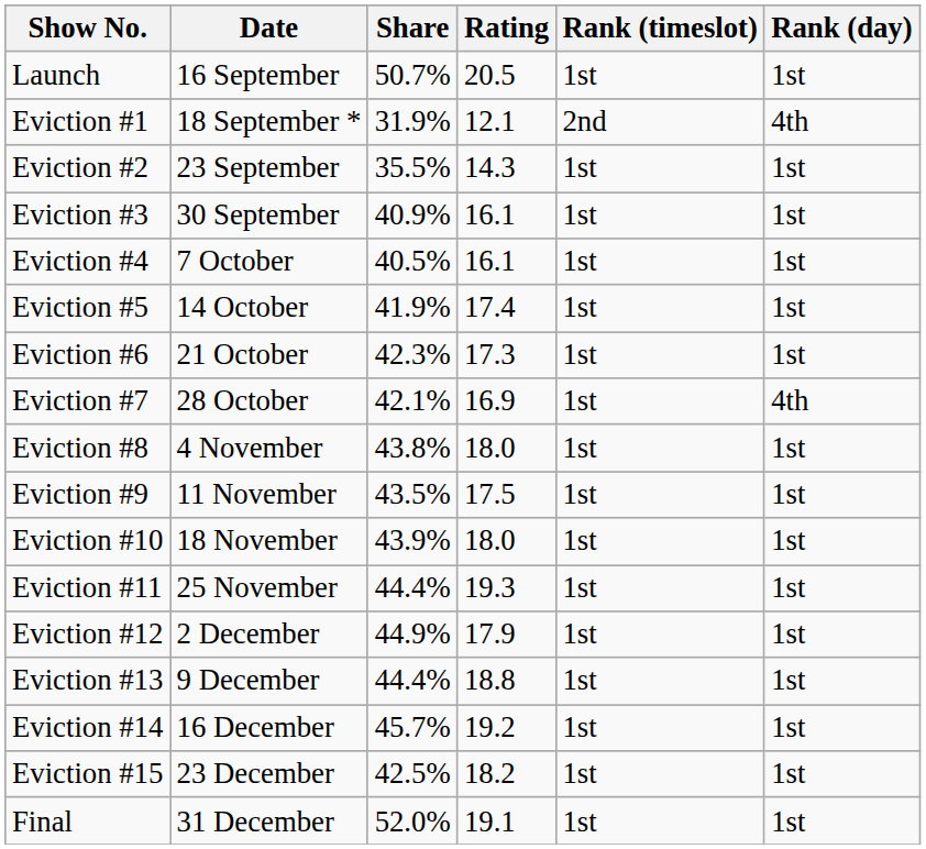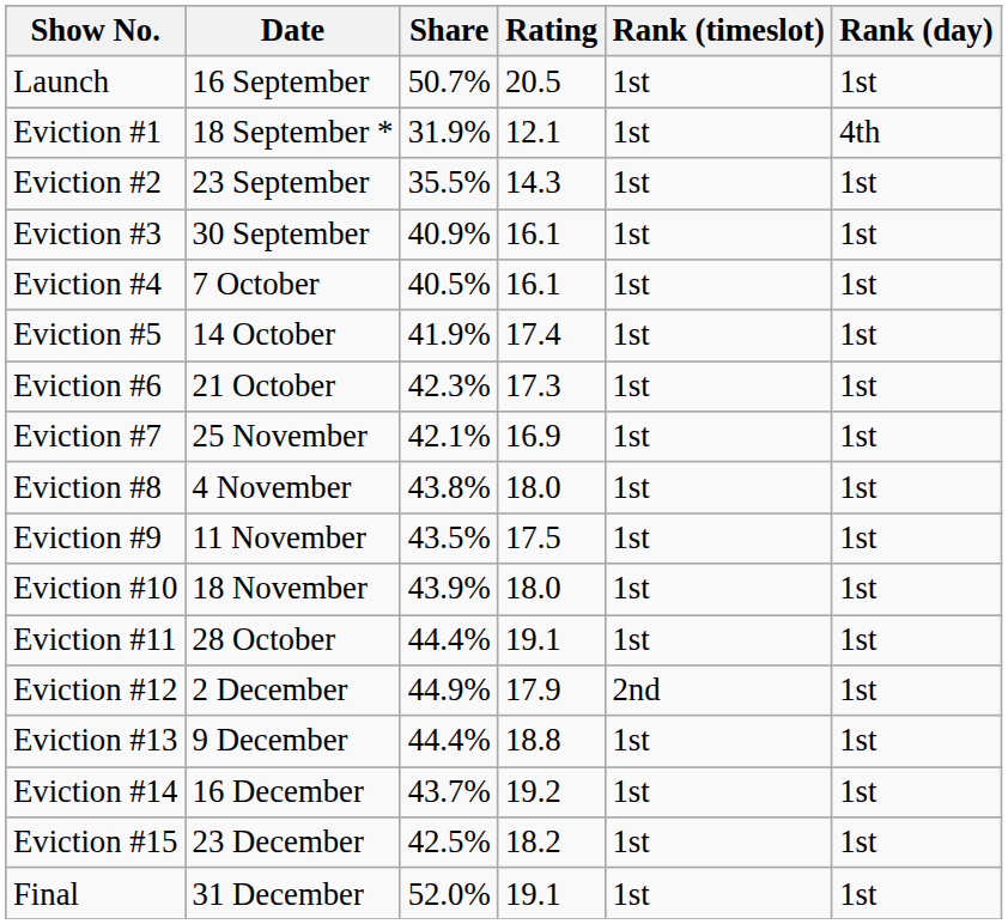Eviction #1 | Rank (timeslot): 2nd -> 1st
Eviction #7 | Date: 28 October -> 25 November
Eviction #7 | Rank (day): 4th -> 1st
Eviction #11 | Date: 25 November -> 28 October
Eviction #11 | Rating: 19.3 -> 19.1
Eviction #12 | Rank (timeslot): 1st -> 2nd
Eviction #14 | Share: 45.7% -> 43.7%
